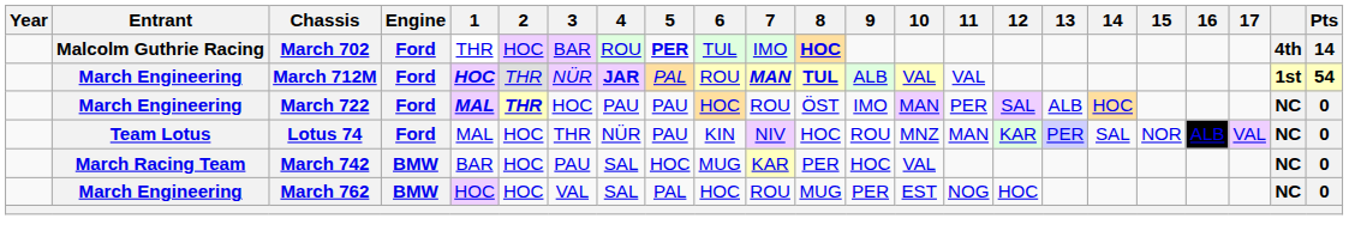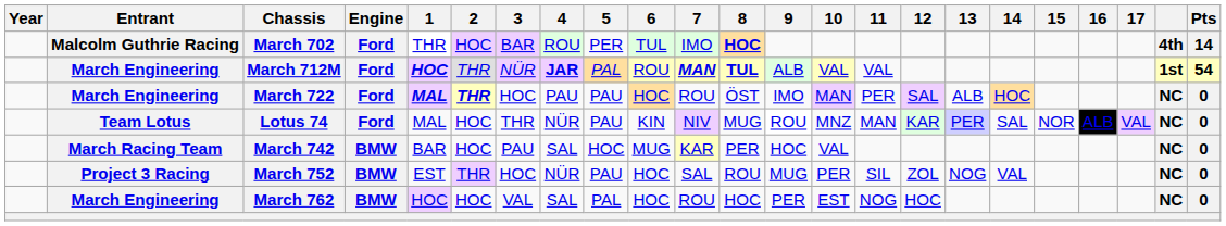March 702 | 5: bold -> normal
Lotus 74 | 8: HOC -> MUG
+ row: Project 3 Racing | March 752 | BMW | EST | THR | HOC | NÜR | PAU | HOC | SAL | ROU | MUG | PER | SIL | ZOL | NOG | VAL | NC | 0
March 762 | 8: MUG -> HOC
